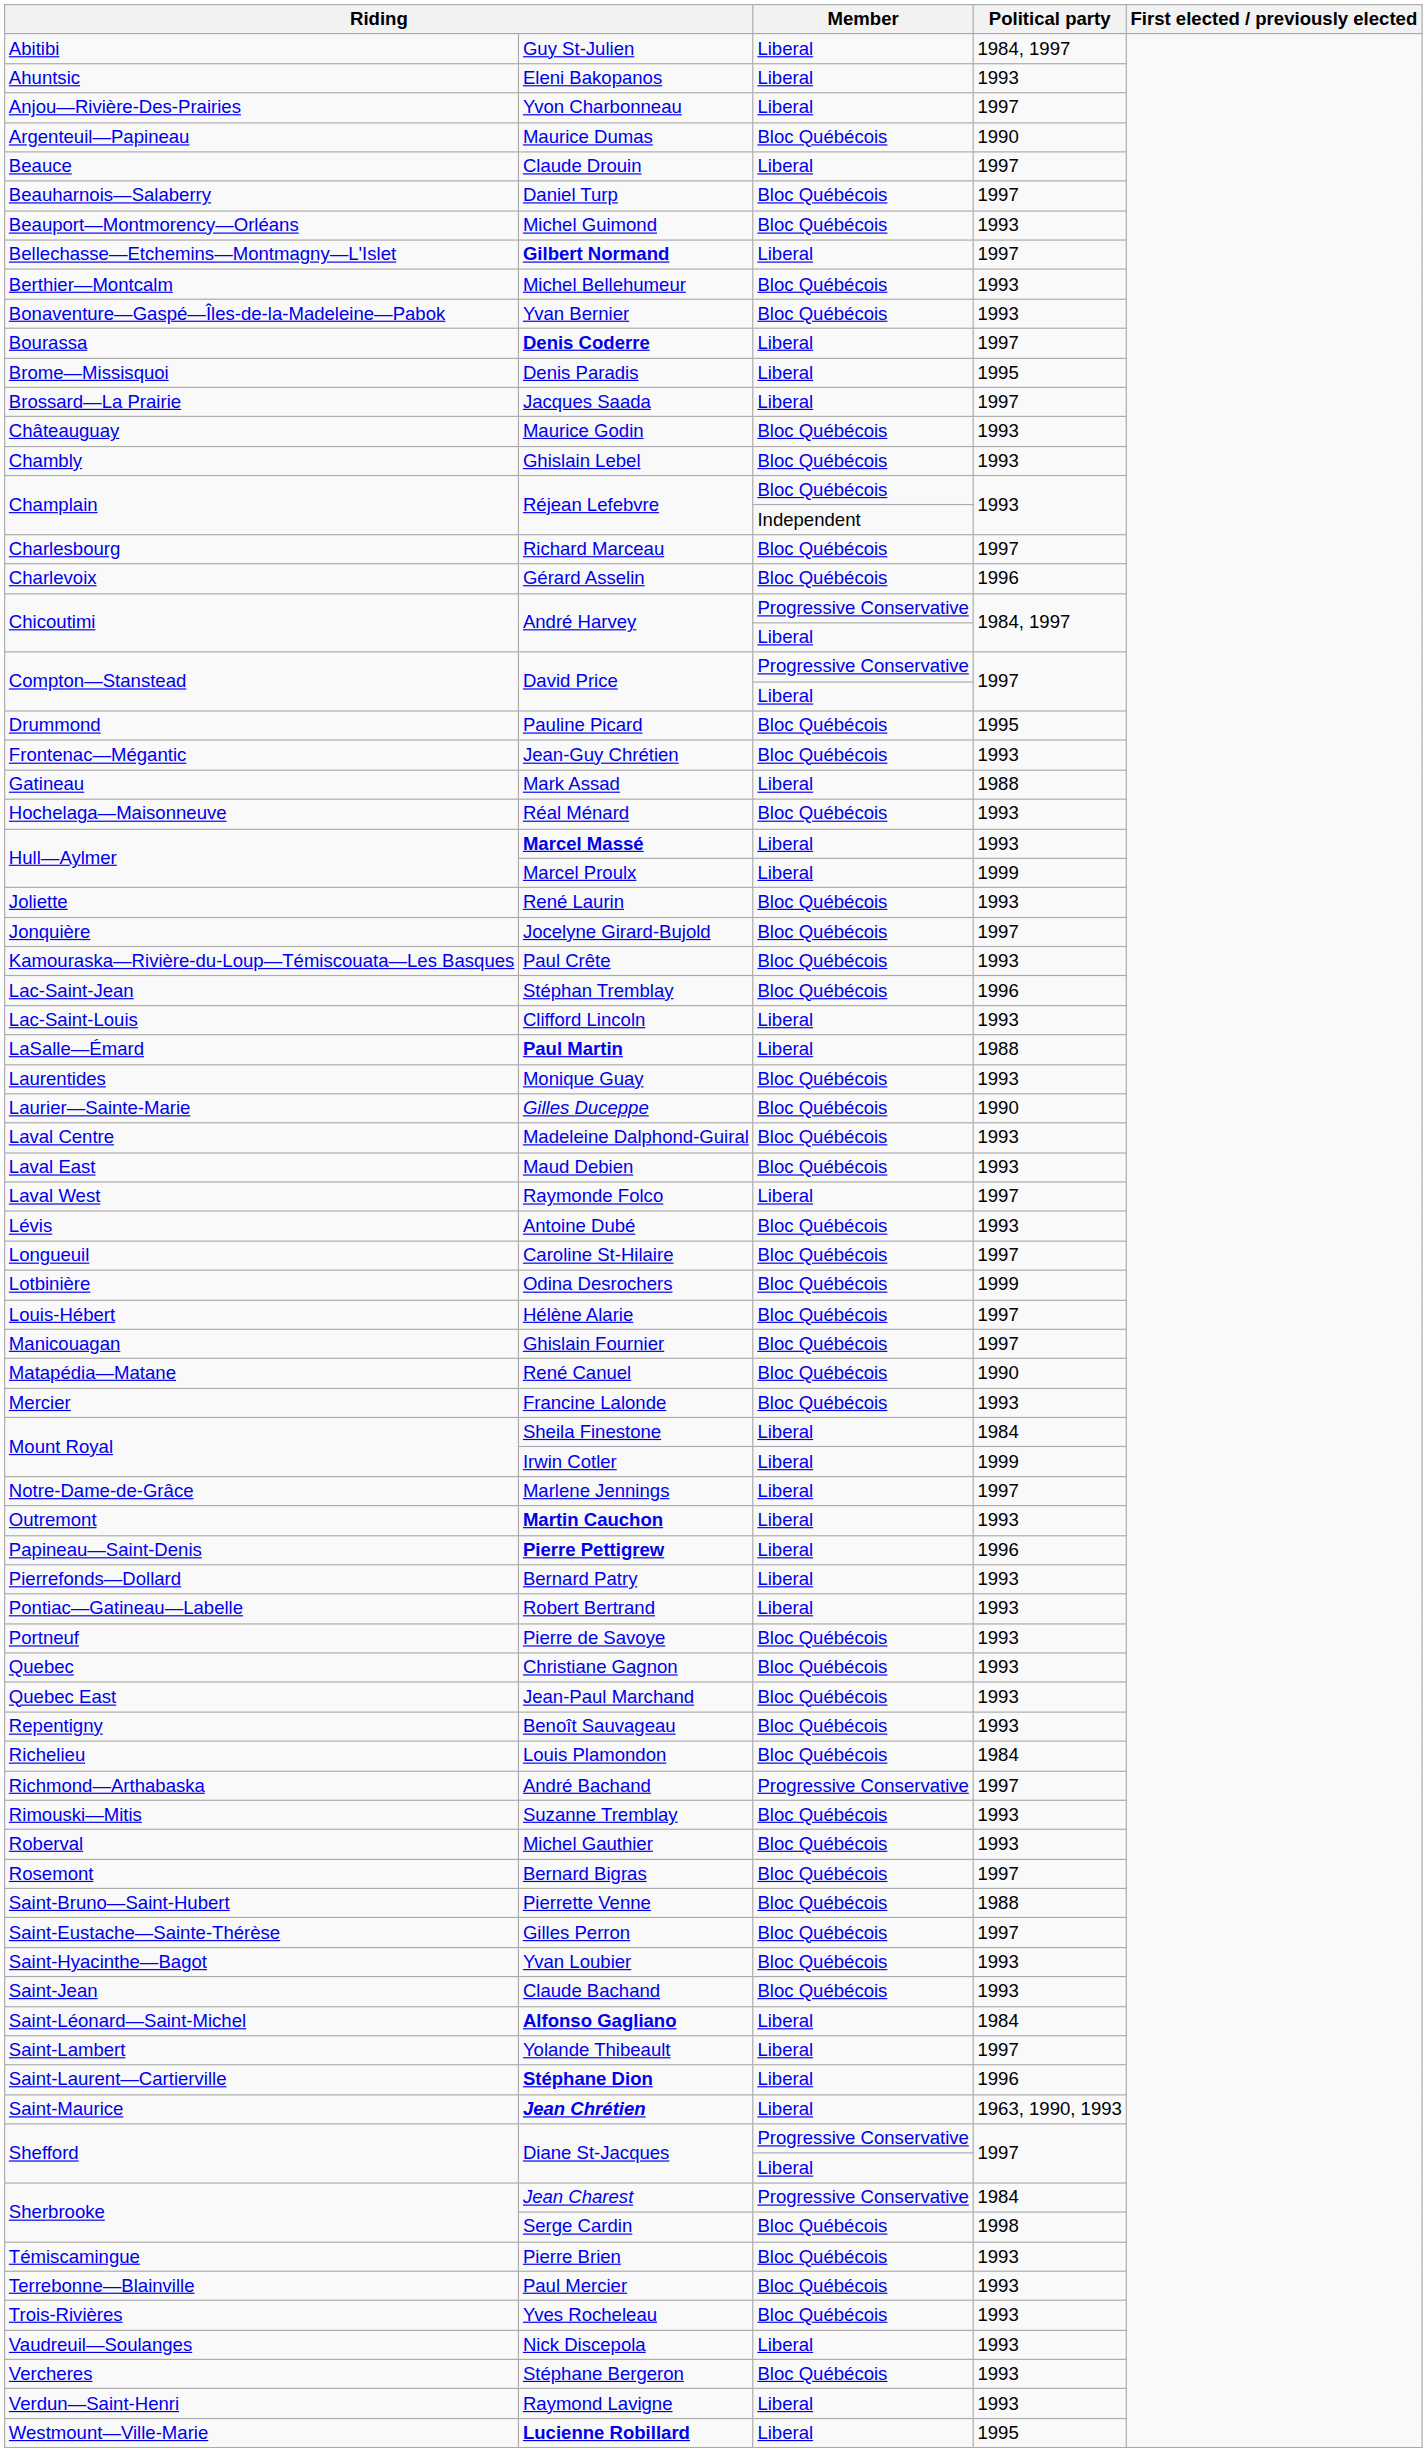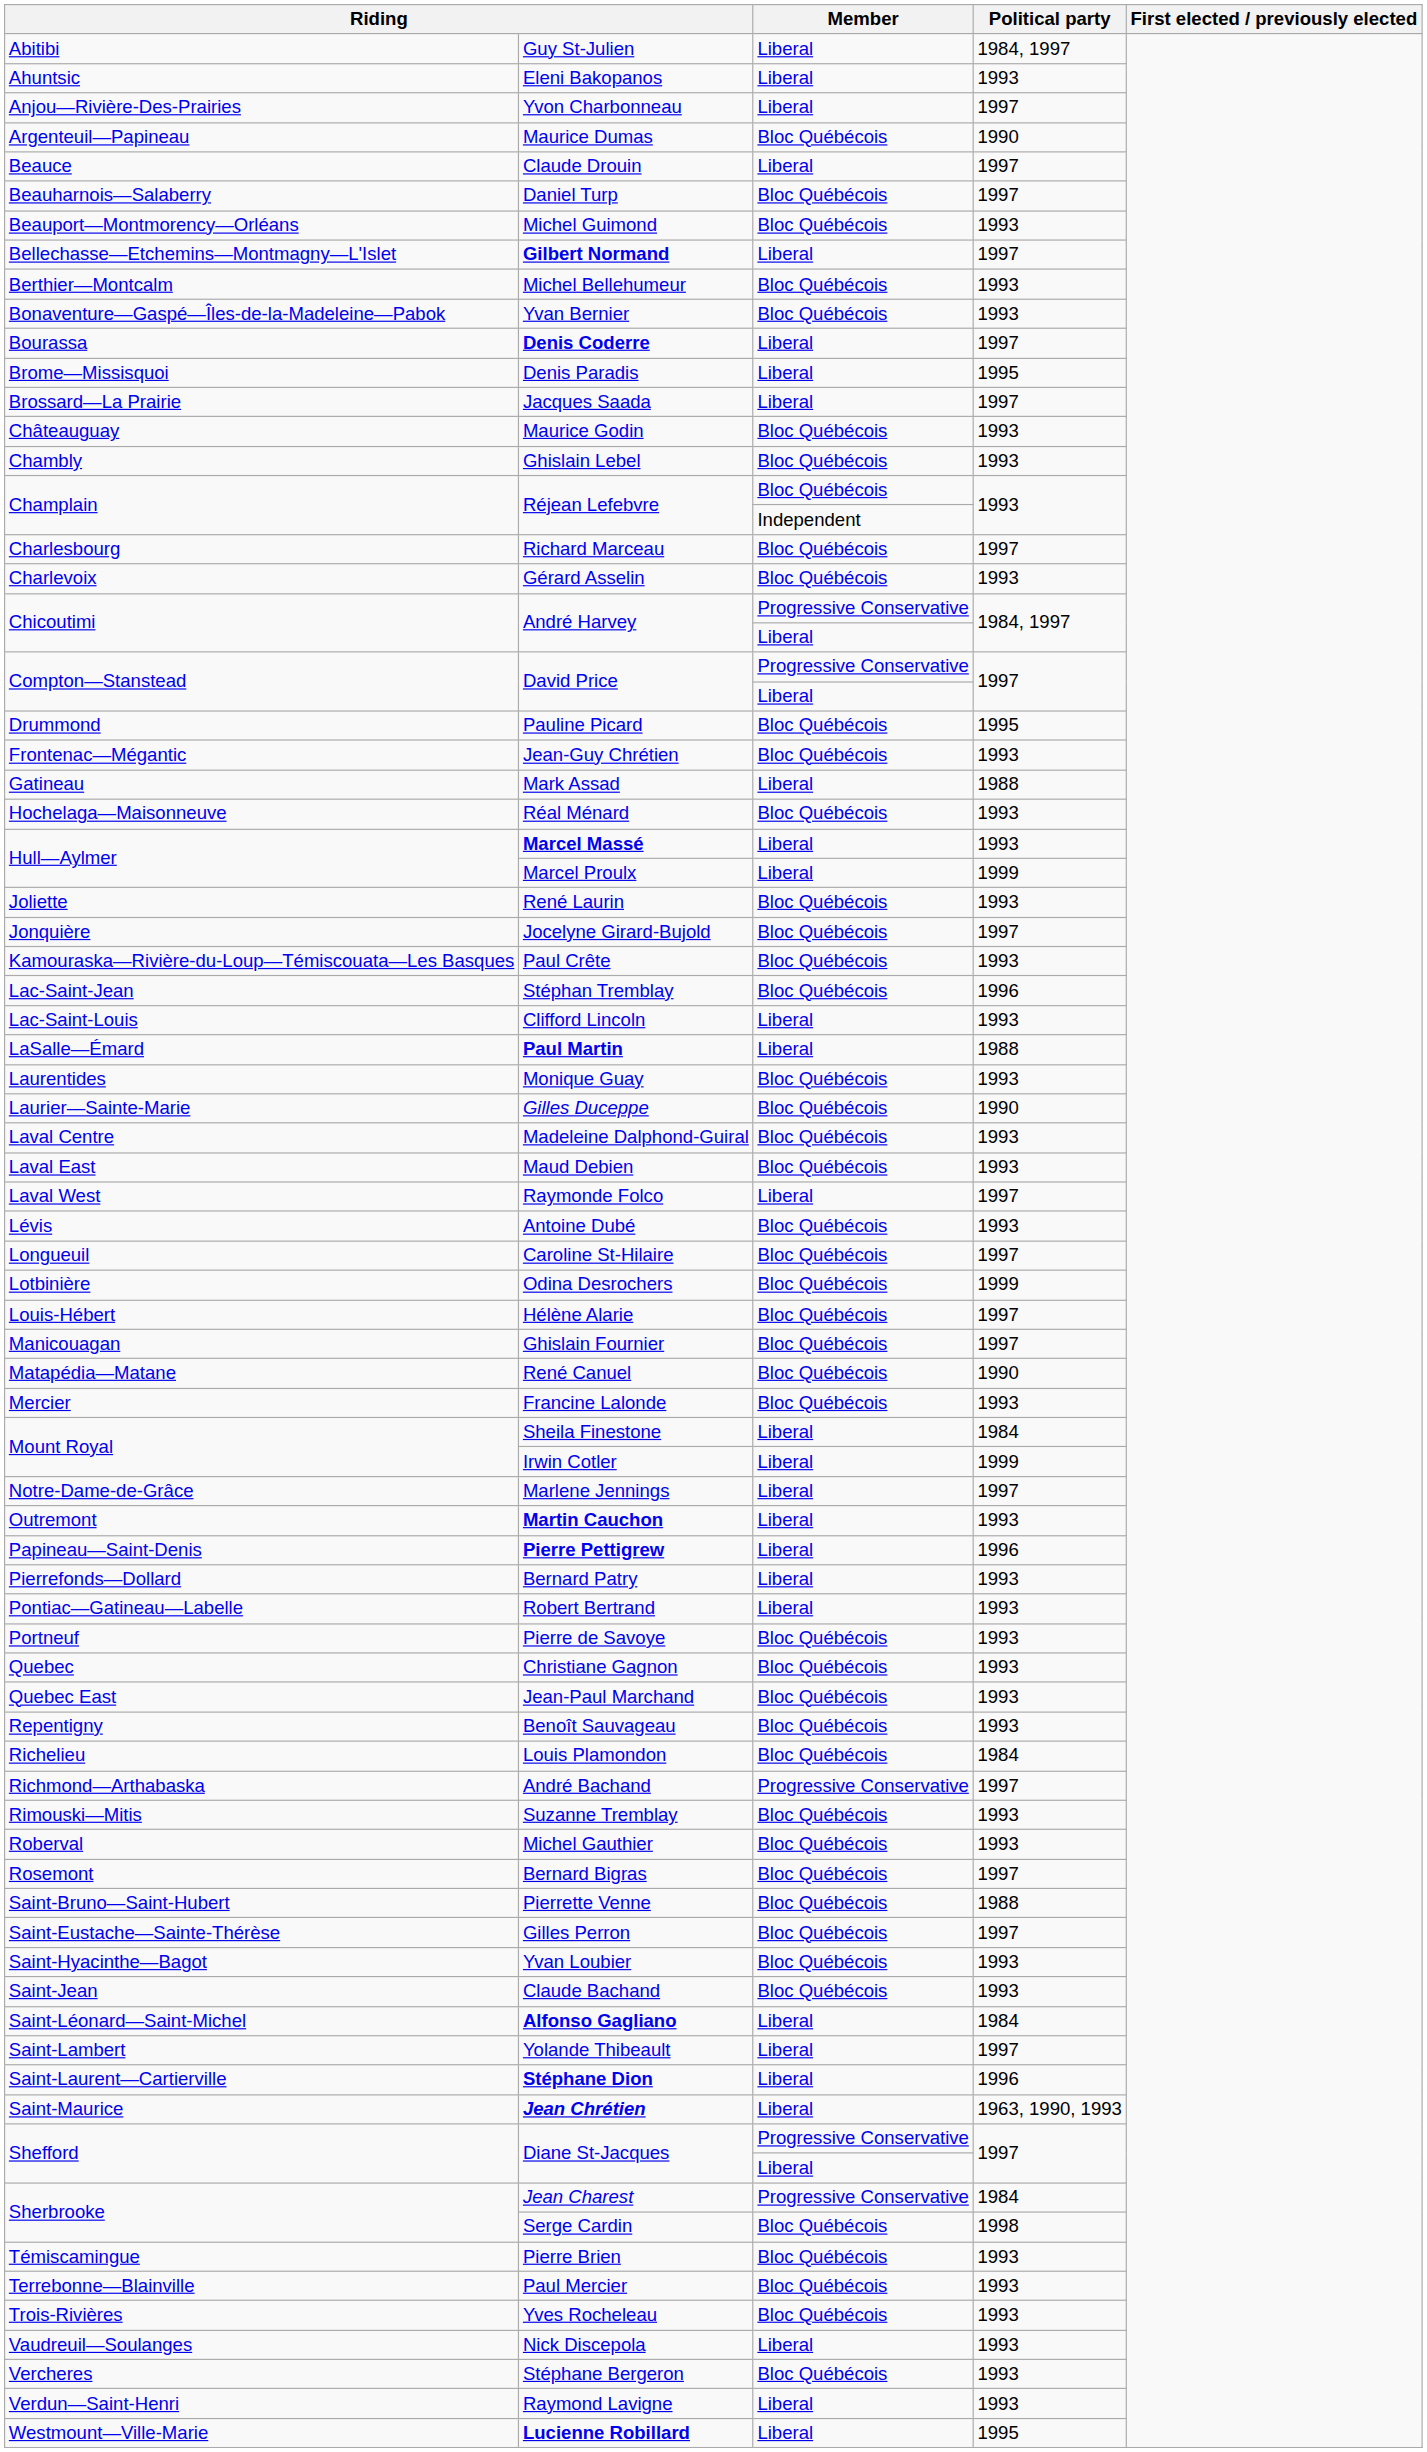Gérard Asselin | Political party: 1996 -> 1993
